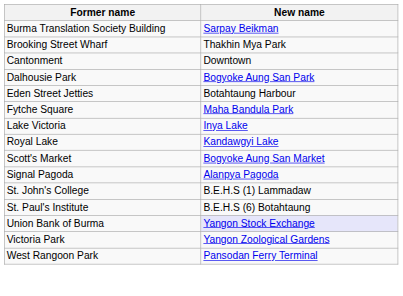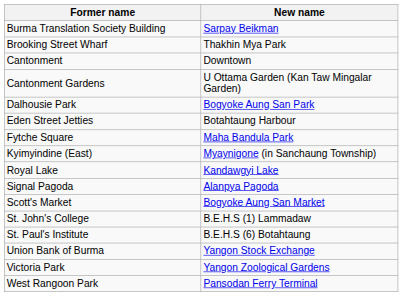+ row: Cantonment Gardens | U Ottama Garden (Kan Taw Mingalar Garden)
+ row: Kyimyindine (East) | Myaynigone (in Sanchaung Township)
- row: Lake Victoria | Inya Lake
rows swapped: Signal Pagoda <-> Scott's Market
Union Bank of Burma | New name: lavender background -> no background
